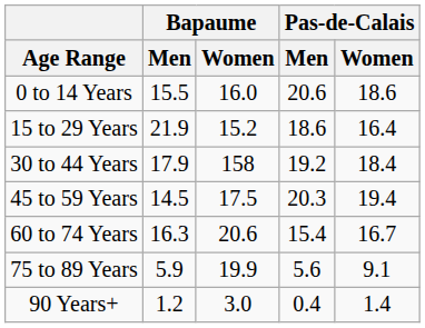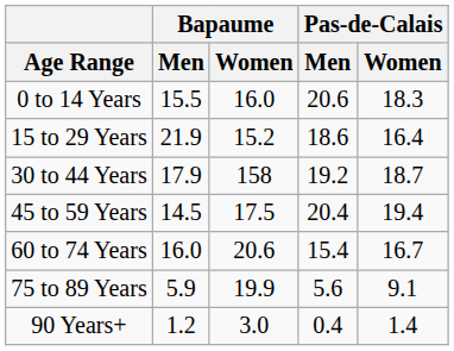0 to 14 Years | Pas-de-Calais / Women: 18.6 -> 18.3
30 to 44 Years | Pas-de-Calais / Women: 18.4 -> 18.7
45 to 59 Years | Pas-de-Calais / Men: 20.3 -> 20.4
60 to 74 Years | Bapaume / Men: 16.3 -> 16.0
